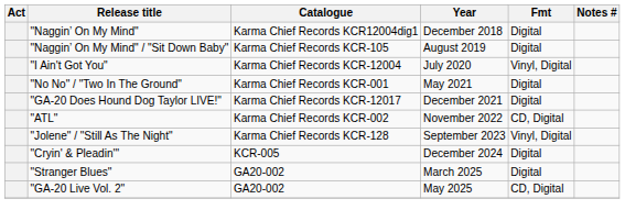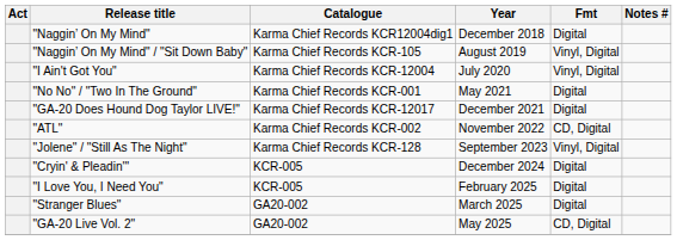"Naggin’ On My Mind" / "Sit Down Baby" | Fmt: Digital -> Vinyl, Digital
+ row: "I Love You, I Need You" | KCR-005 | February 2025 | Digital
